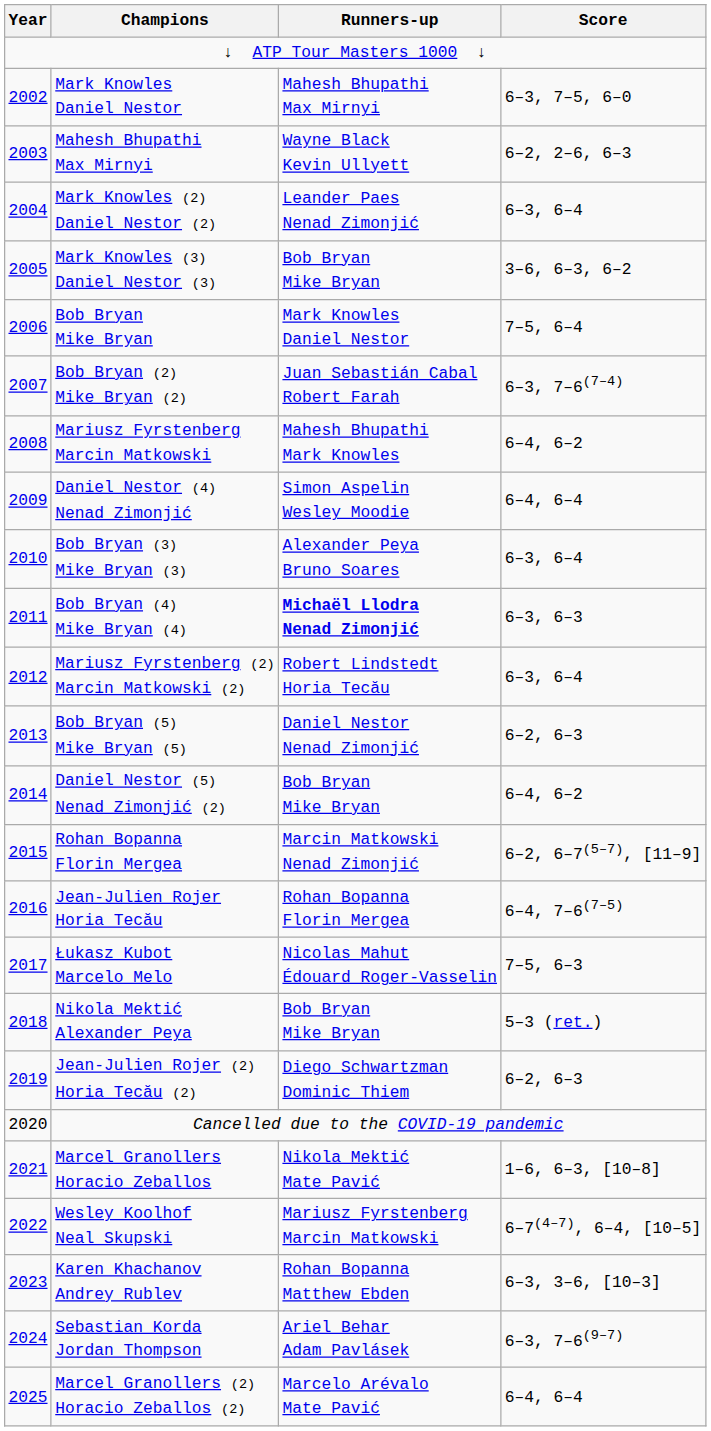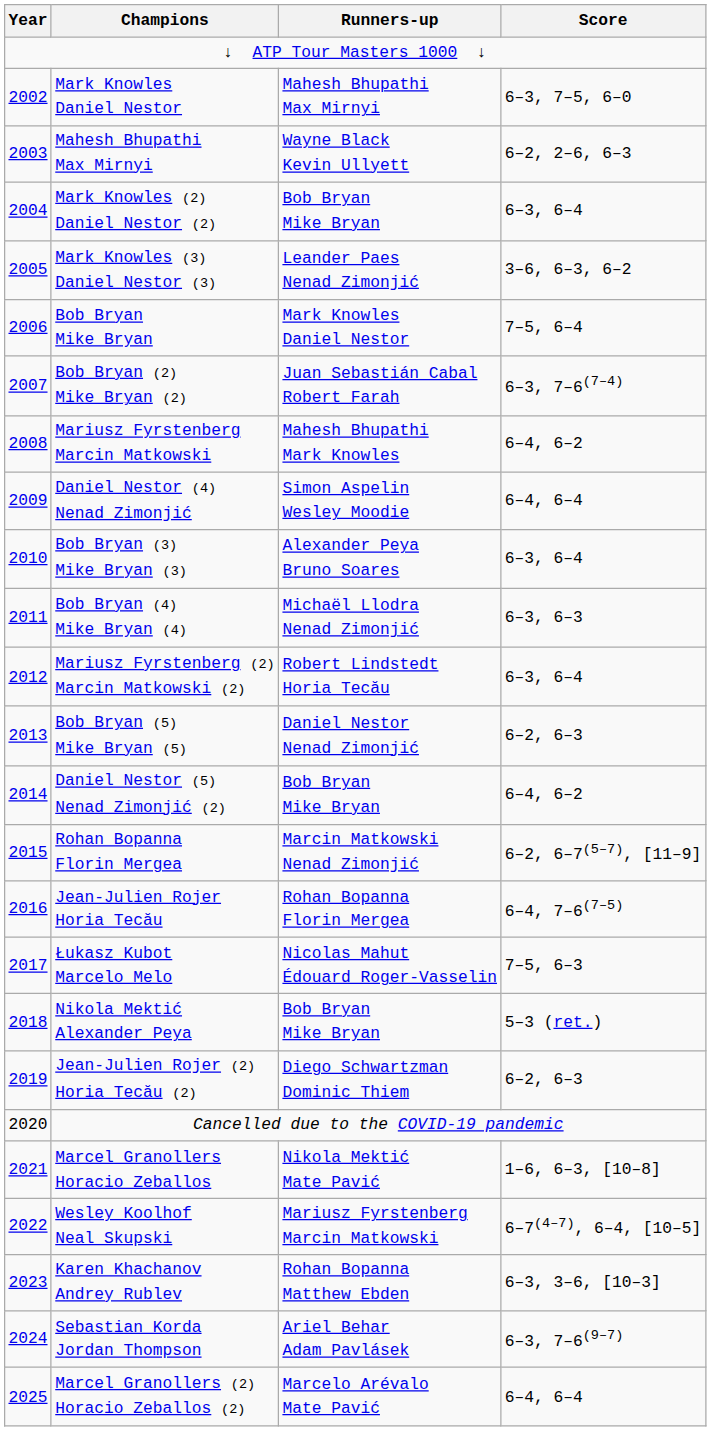Mark Knowles (2) Daniel Nestor (2) | Runners-up: Leander Paes Nenad Zimonjić -> Bob Bryan Mike Bryan
Mark Knowles (3) Daniel Nestor (3) | Runners-up: Bob Bryan Mike Bryan -> Leander Paes Nenad Zimonjić
Bob Bryan (4) Mike Bryan (4) | Runners-up: bold -> normal
